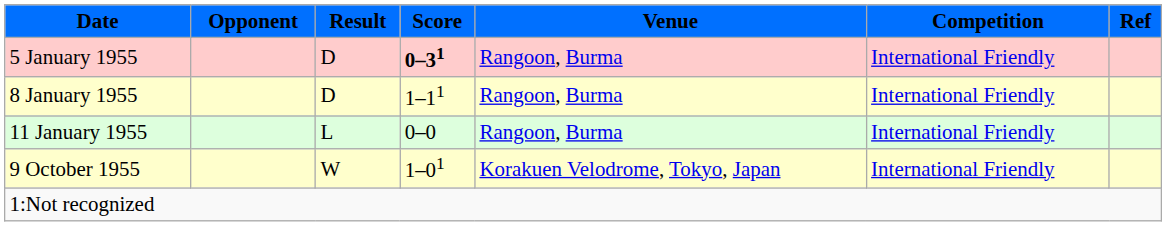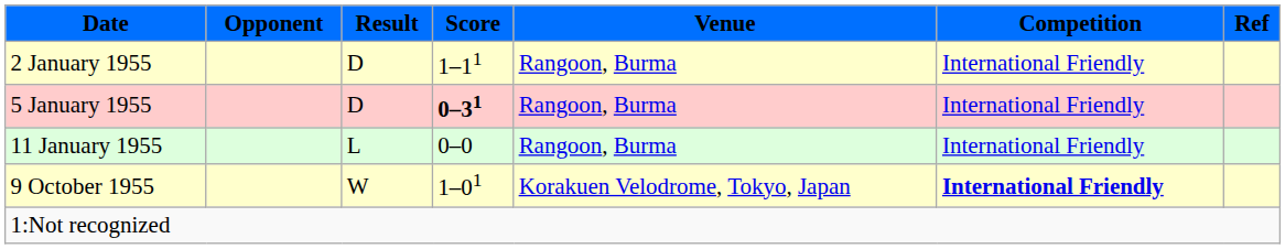+ row: 2 January 1955 | D | 1–11 | Rangoon, Burma | International Friendly
- row: 8 January 1955 | D | 1–11 | Rangoon, Burma | International Friendly
9 October 1955 | Competition: normal -> bold
